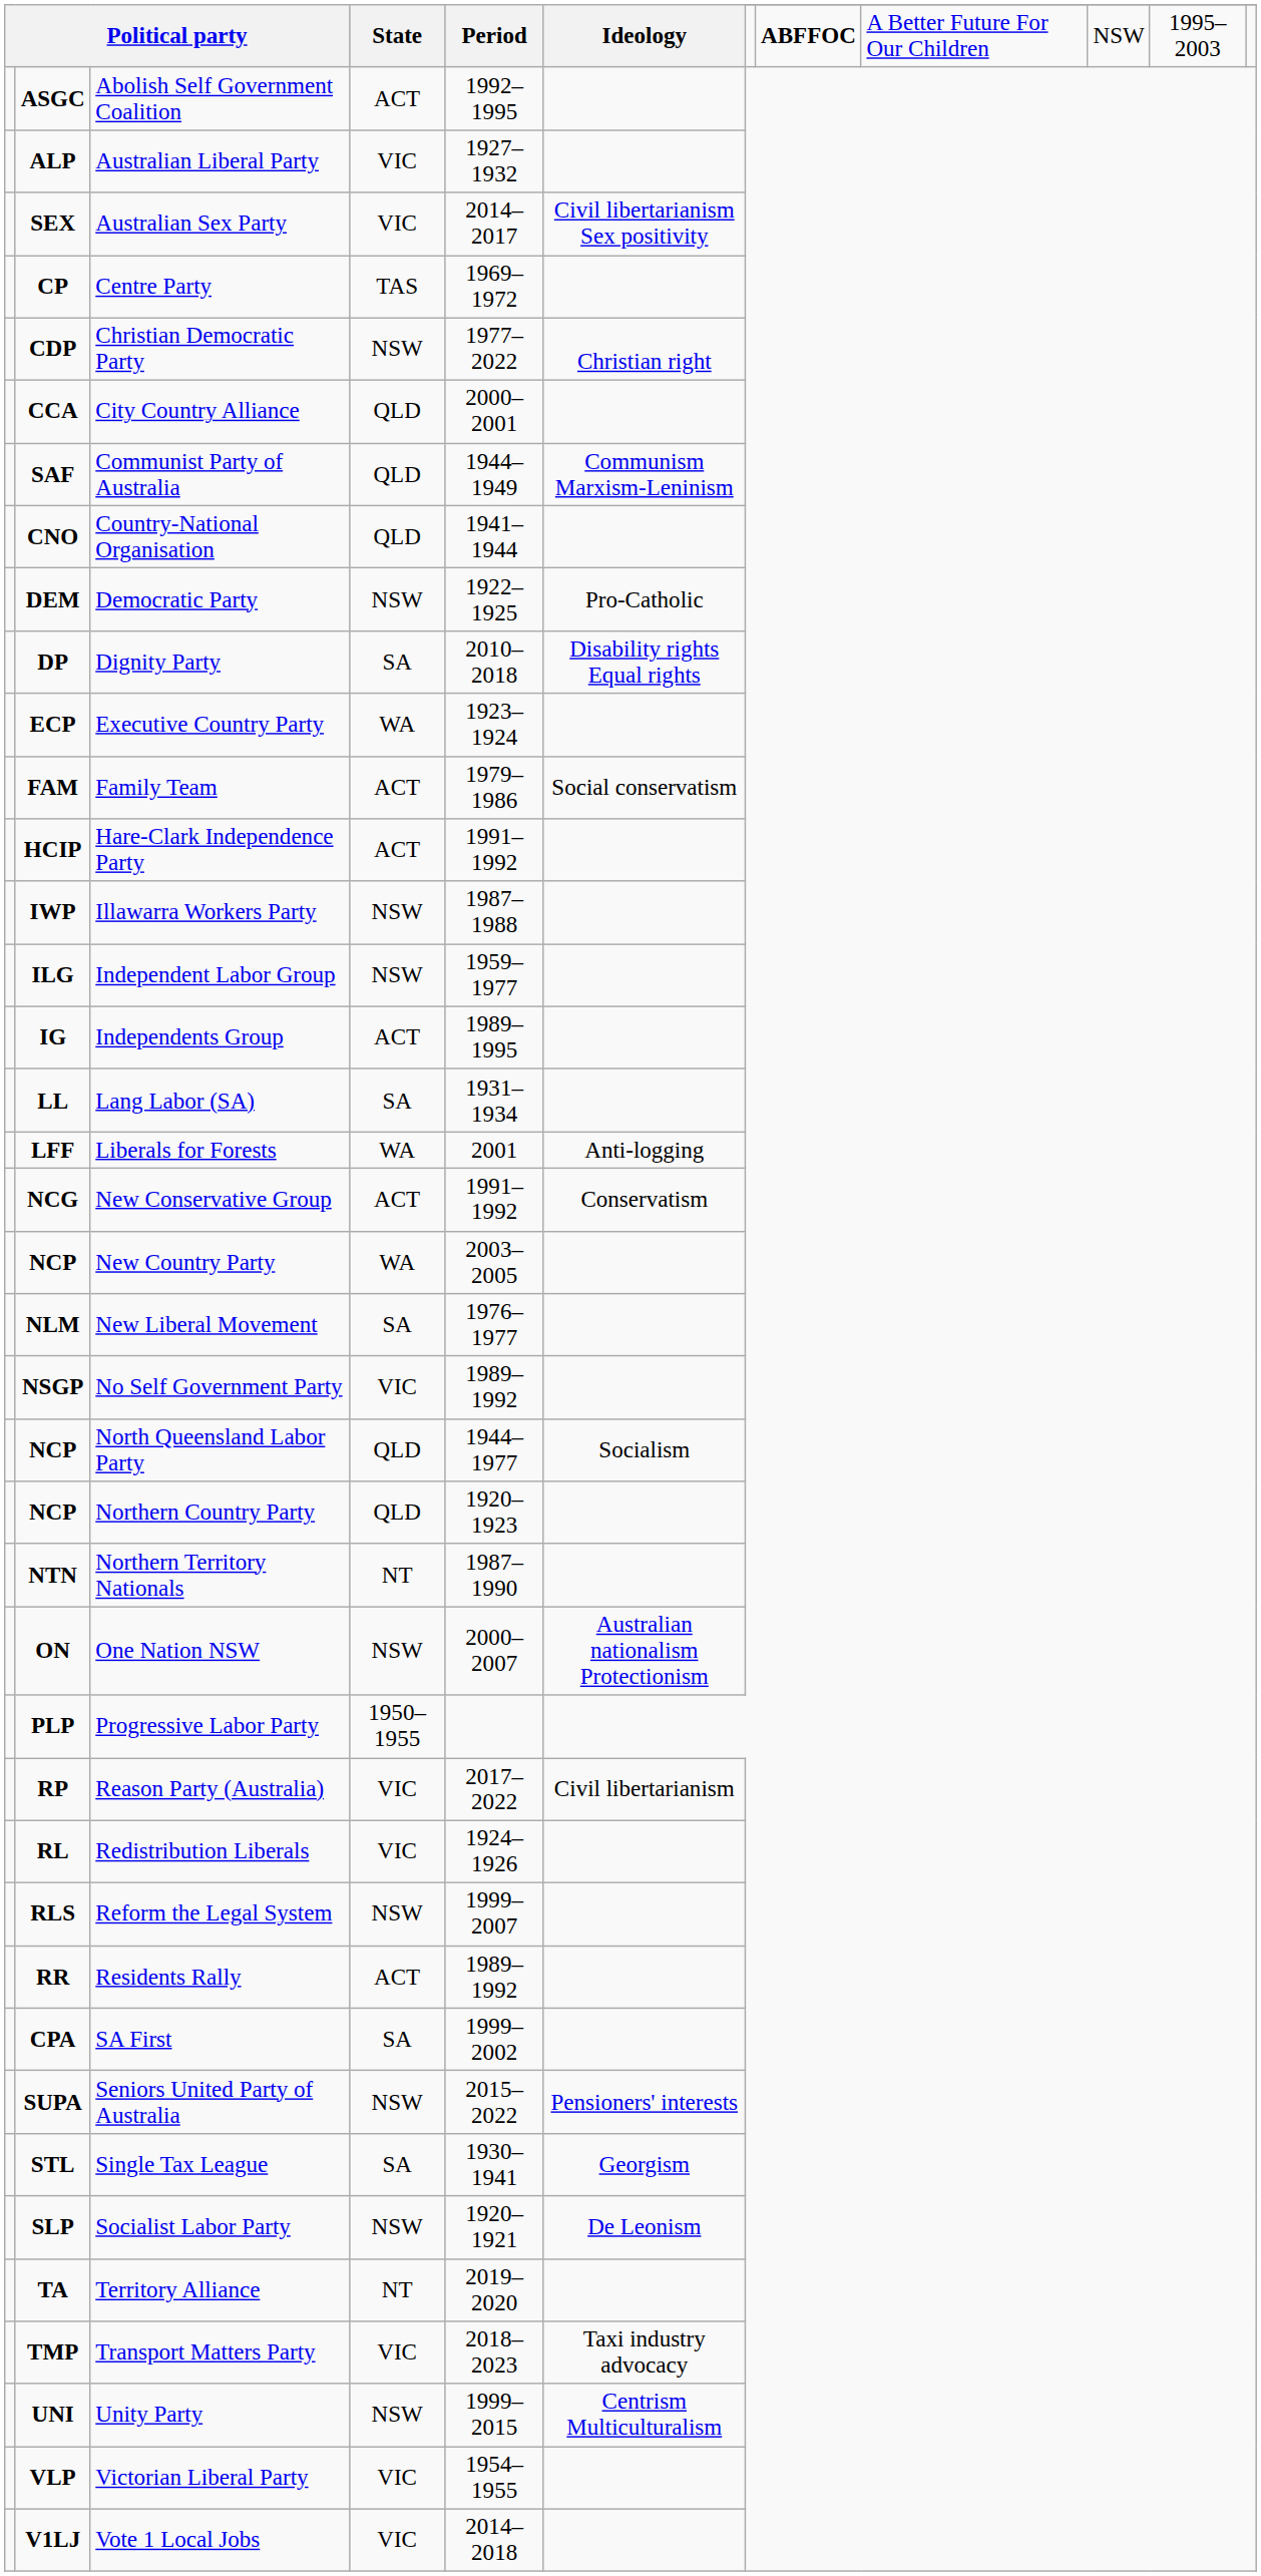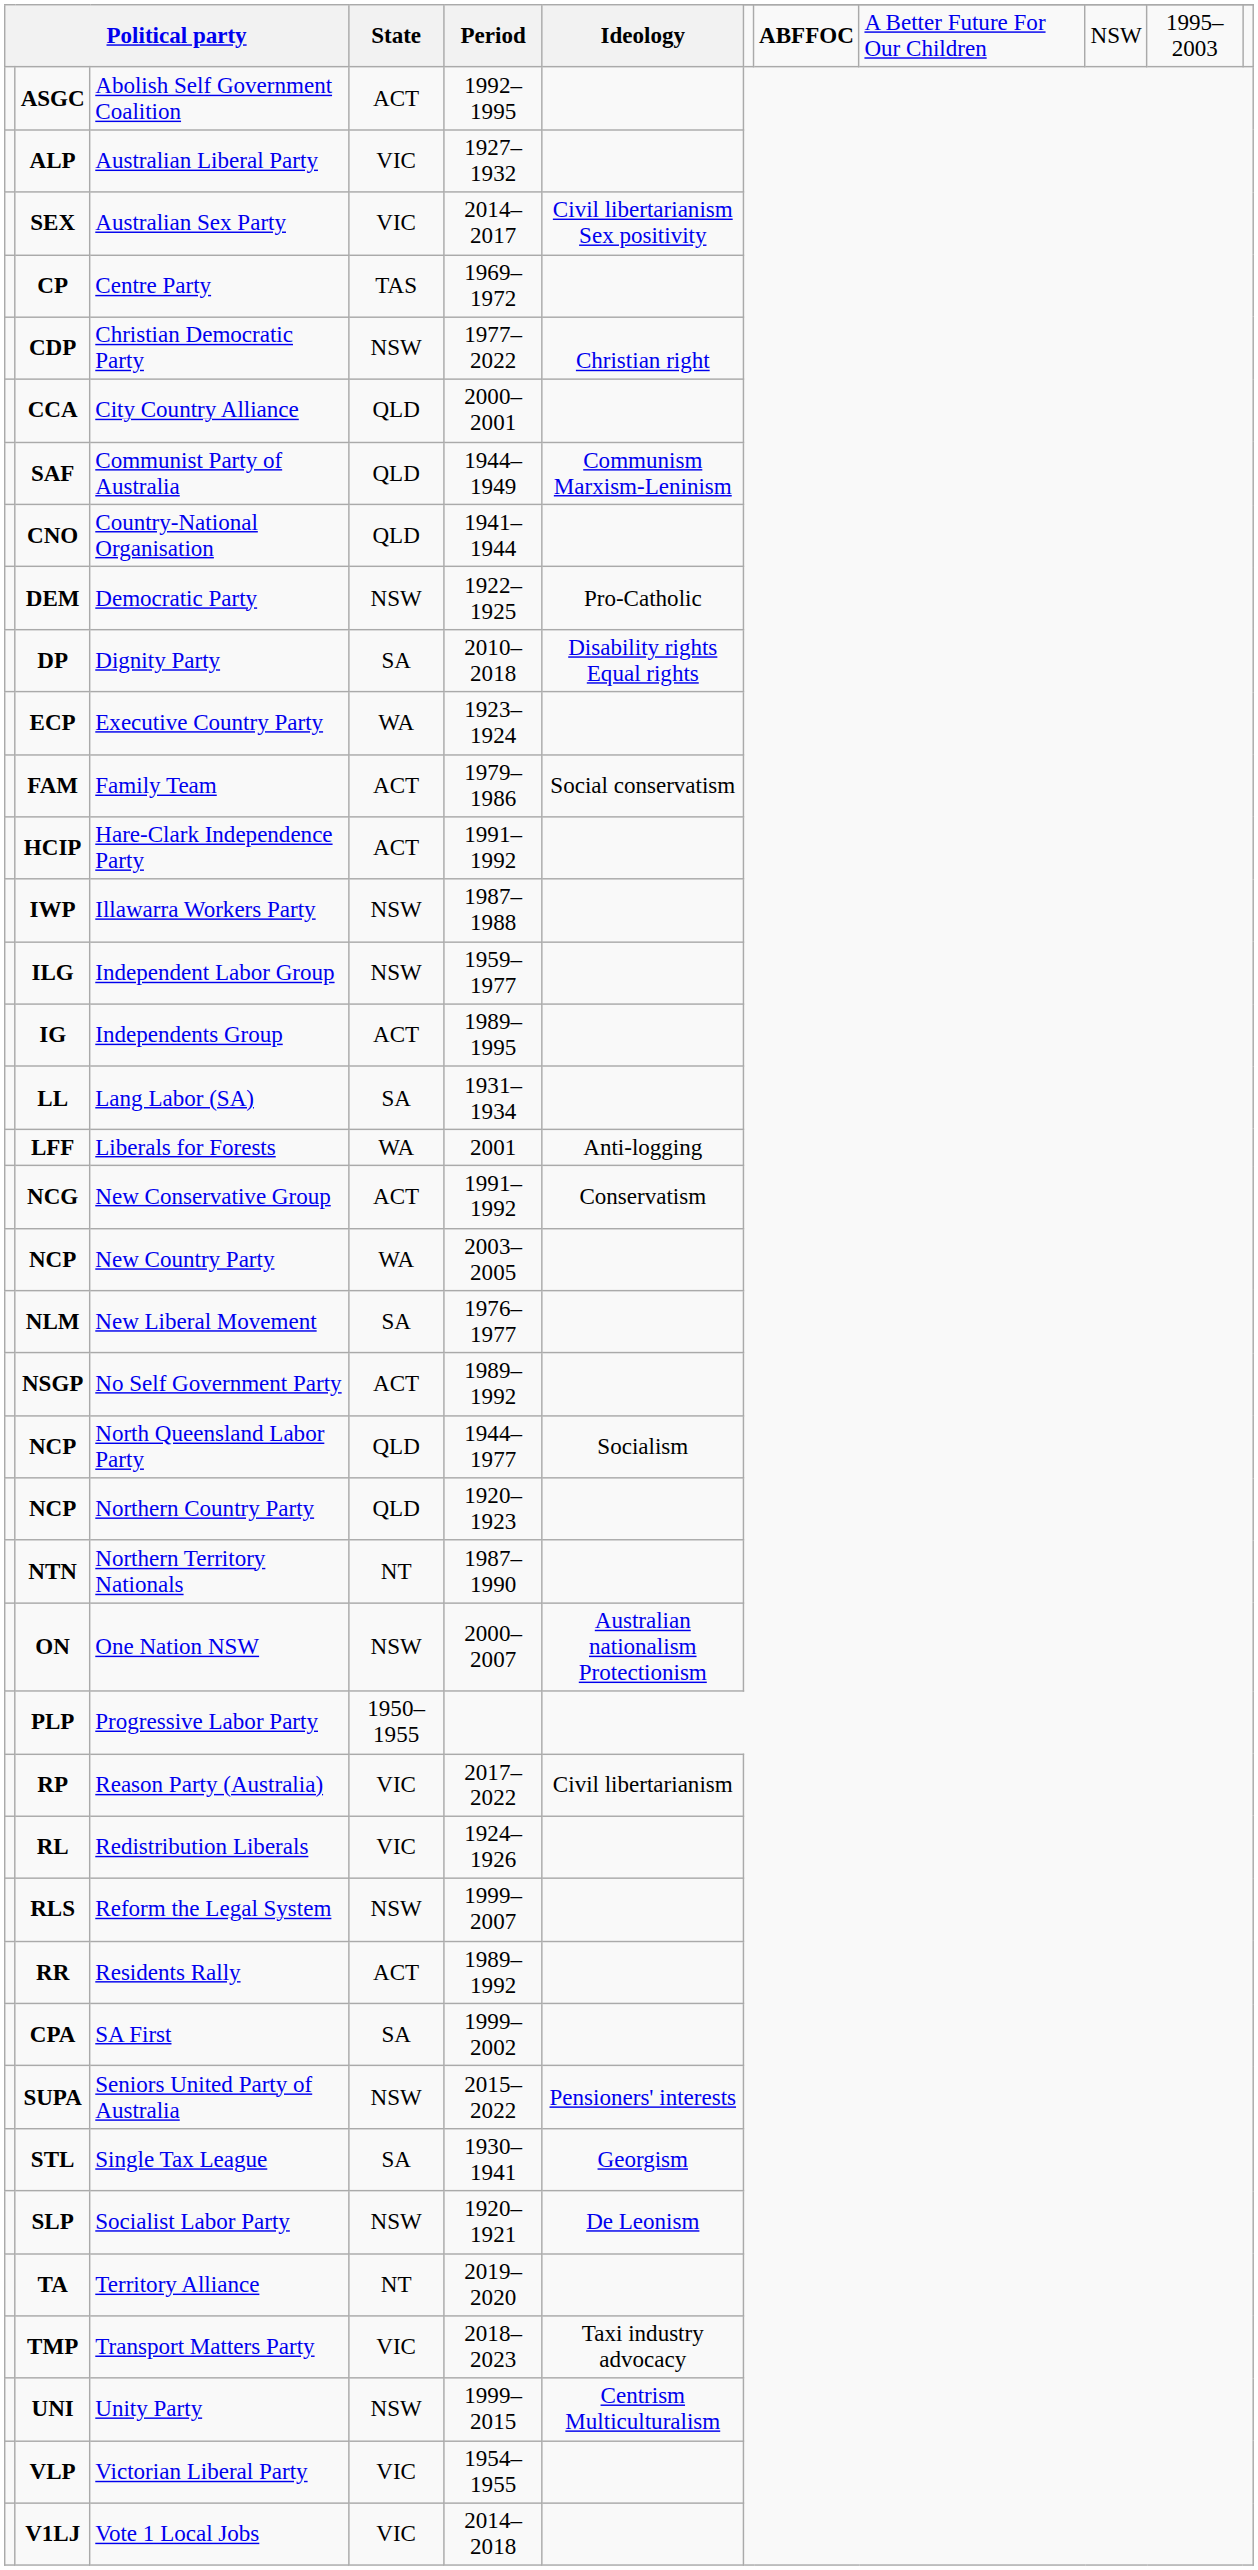No Self Government Party | State: VIC -> ACT
